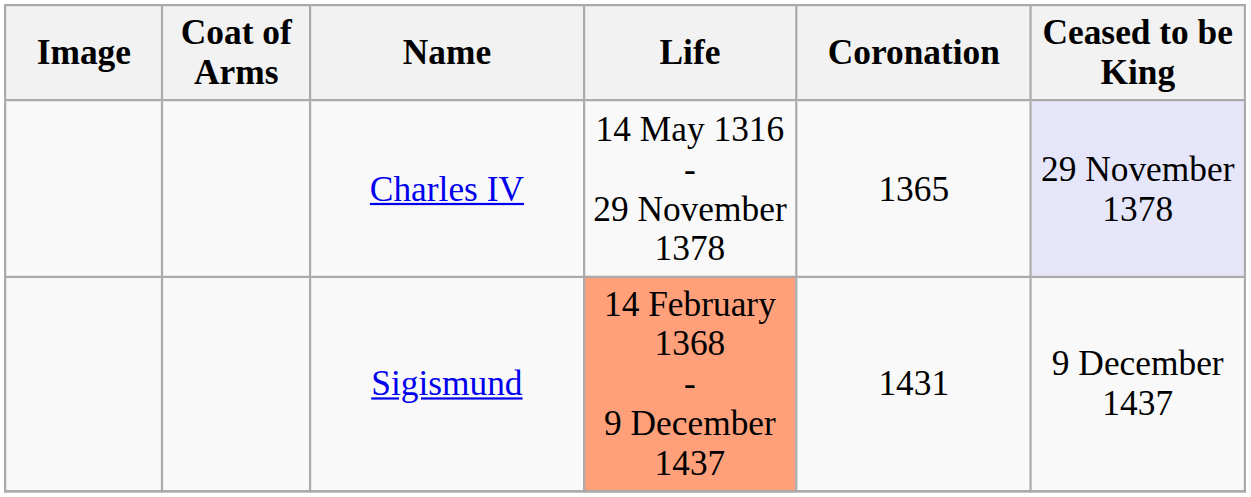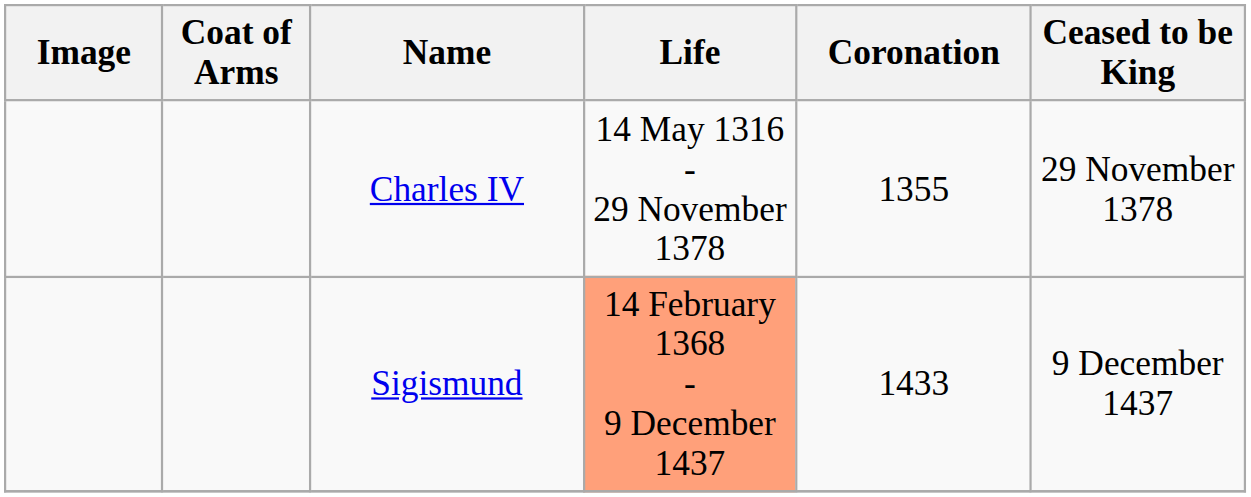Charles IV | Coronation: 1365 -> 1355
Charles IV | Ceased to be King: lavender background -> no background
Sigismund | Coronation: 1431 -> 1433
